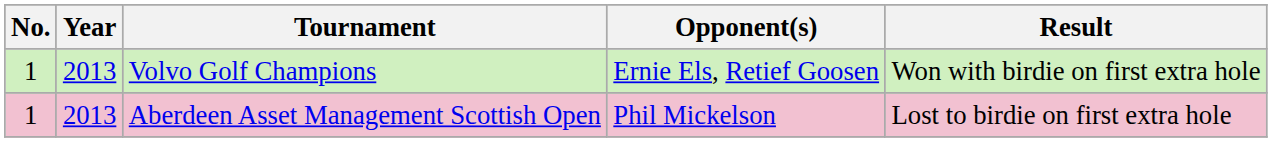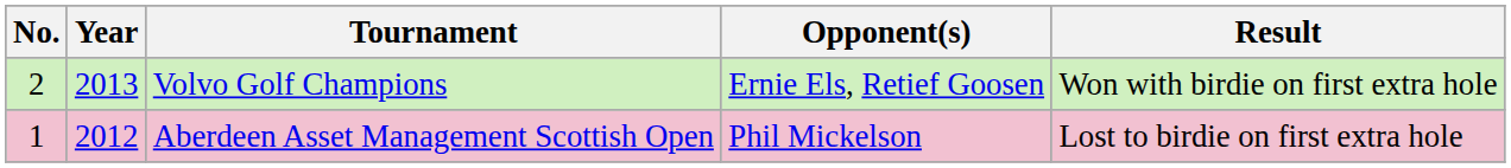Volvo Golf Champions | No.: 1 -> 2
Aberdeen Asset Management Scottish Open | Year: 2013 -> 2012
